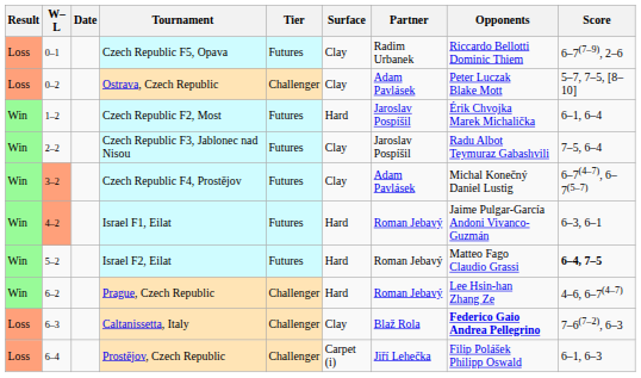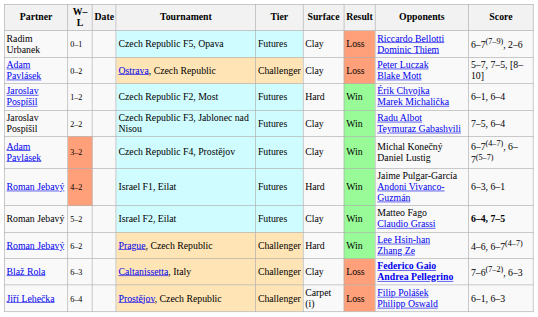columns swapped: Result <-> Partner
Israel F2, Eilat | Surface: Hard -> Clay
